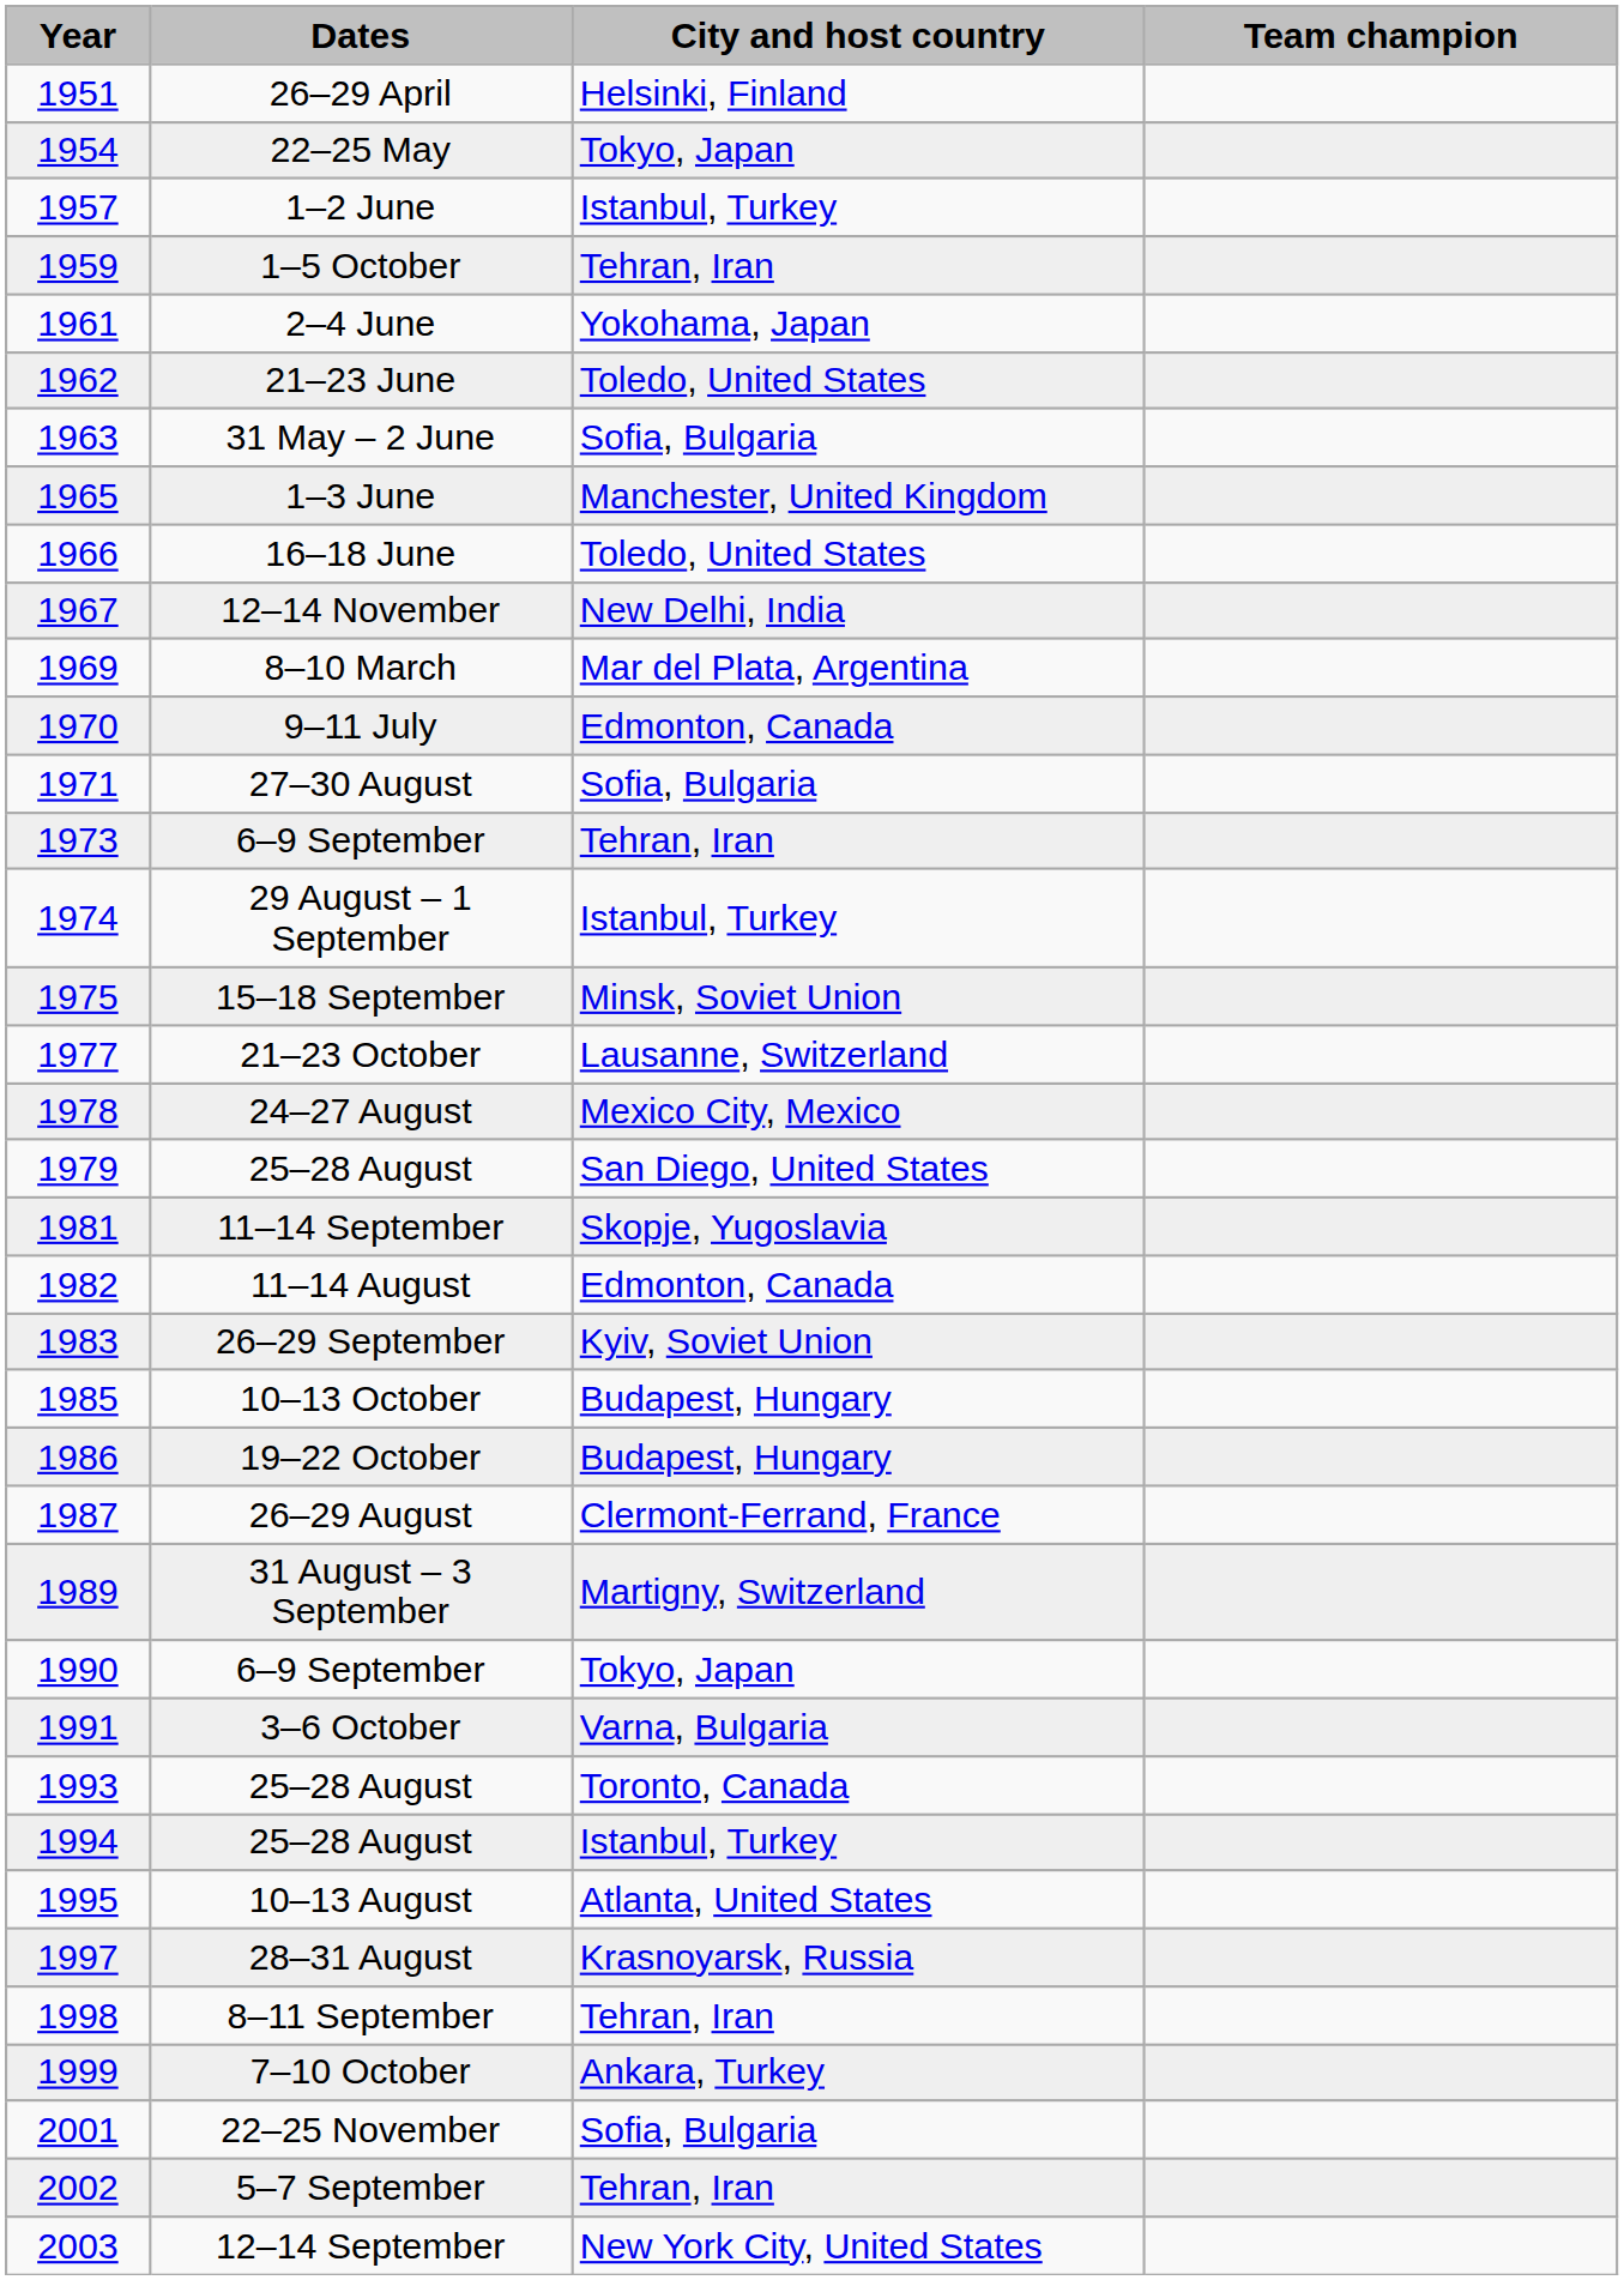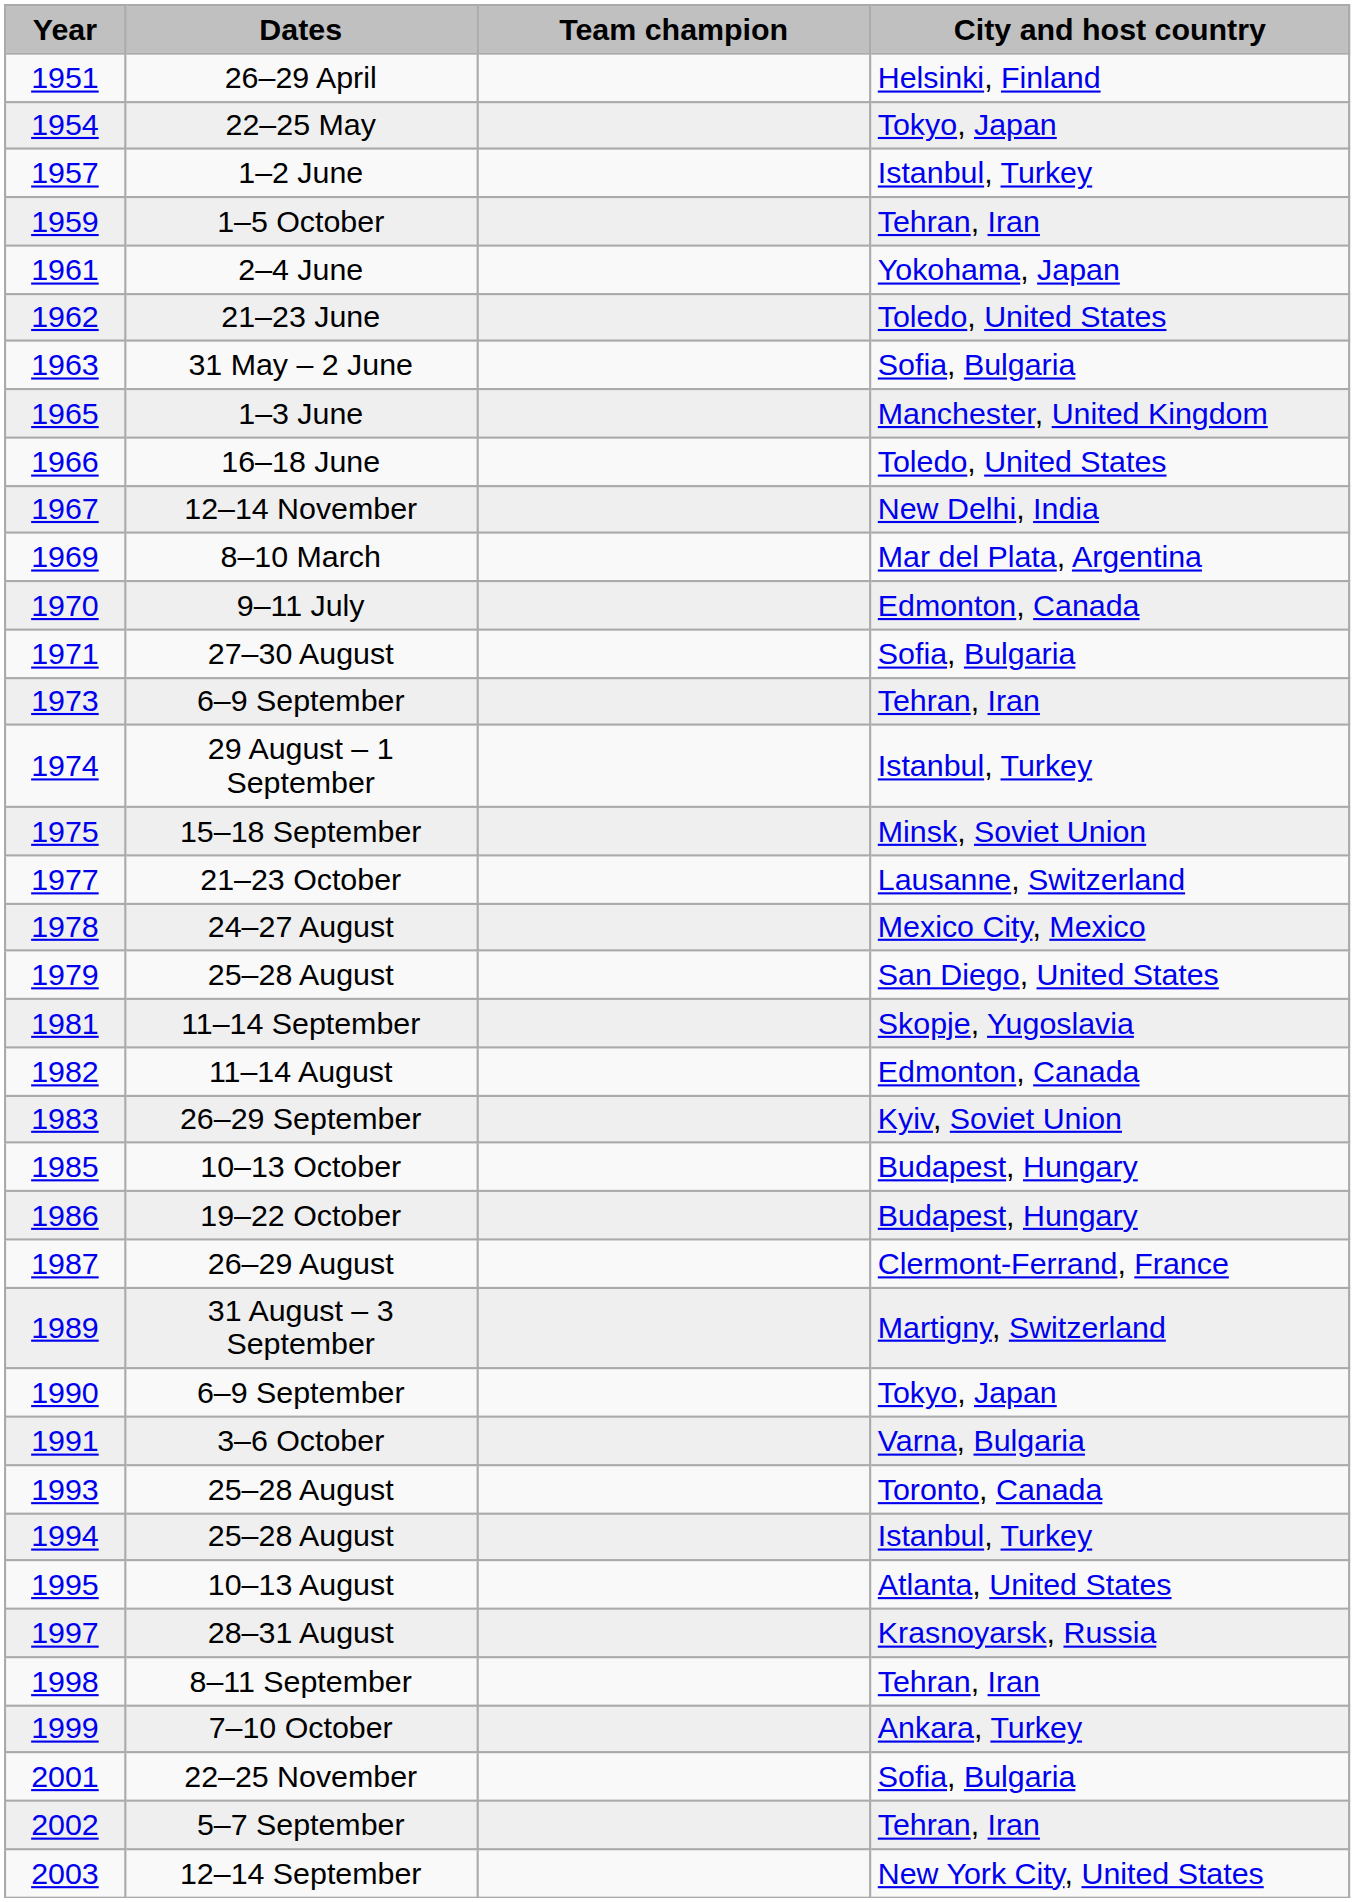columns swapped: City and host country <-> Team champion
